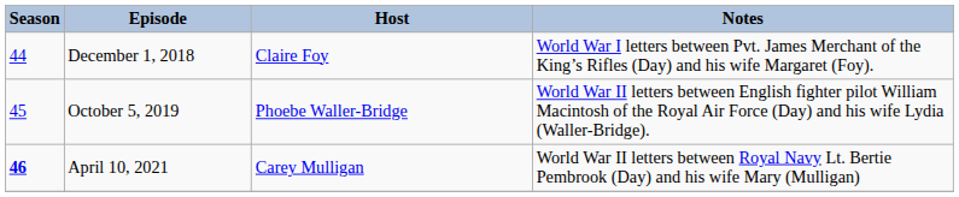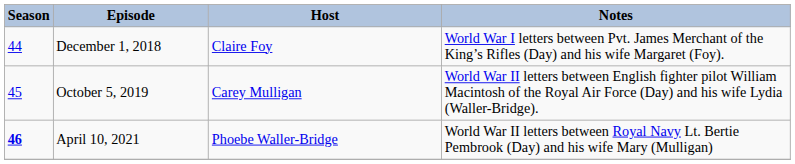October 5, 2019 | Host: Phoebe Waller-Bridge -> Carey Mulligan
April 10, 2021 | Host: Carey Mulligan -> Phoebe Waller-Bridge
